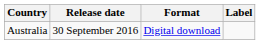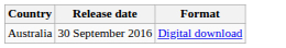- column: Label
